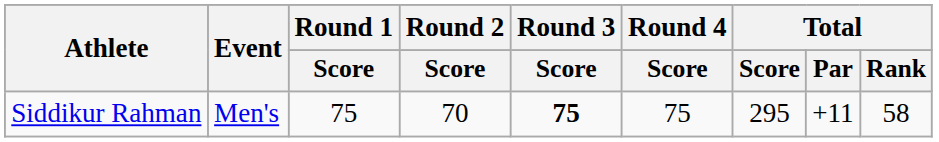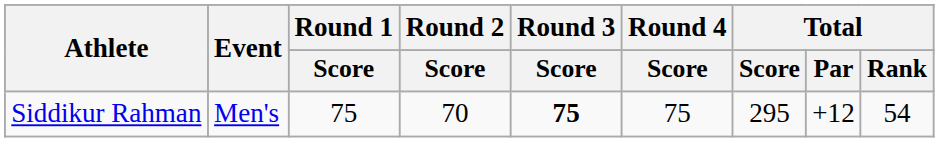Siddikur Rahman | Total / Par: +11 -> +12
Siddikur Rahman | Total / Rank: 58 -> 54
